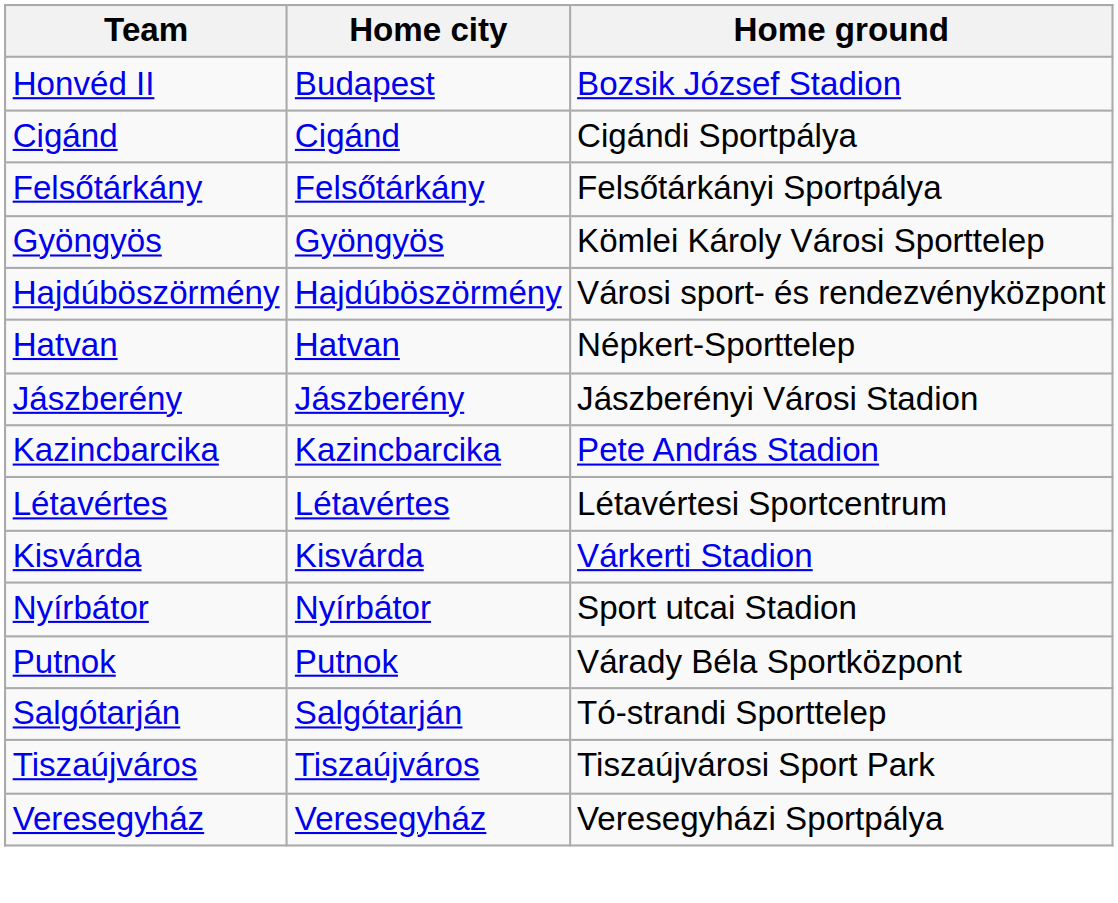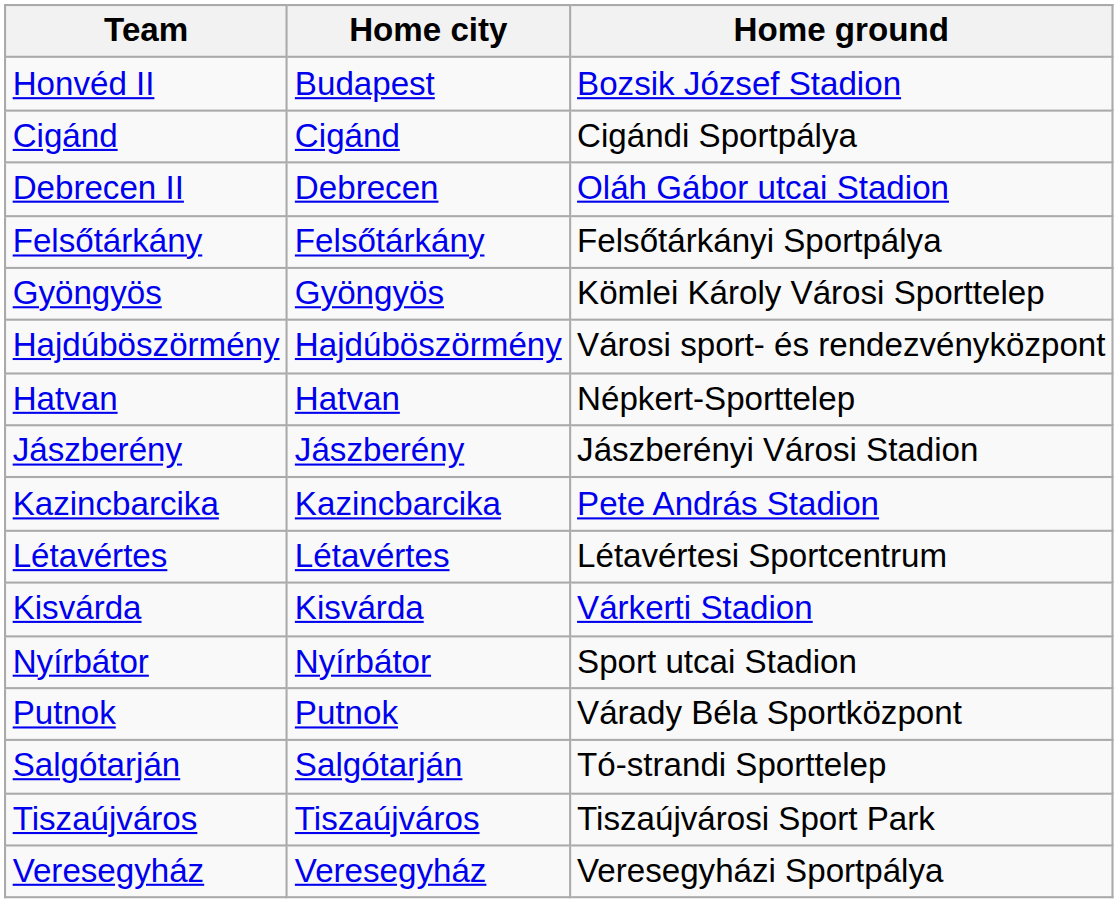+ row: Debrecen II | Debrecen | Oláh Gábor utcai Stadion
